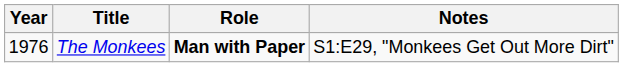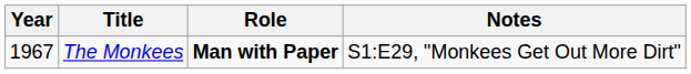The Monkees | Year: 1976 -> 1967
